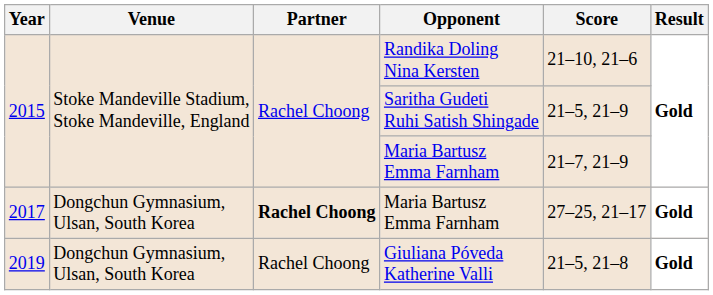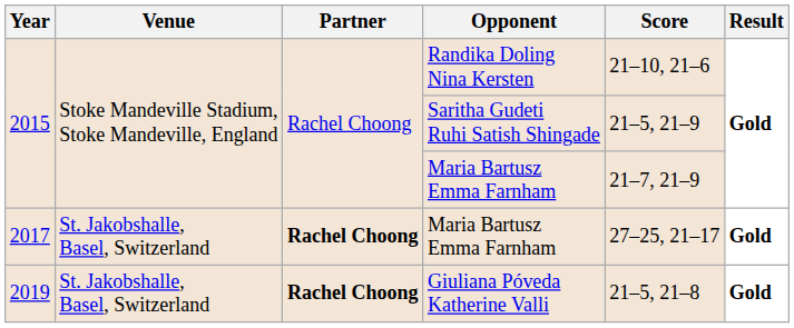2017 / Maria Bartusz Emma Farnham | Venue: Dongchun Gymnasium, Ulsan, South Korea -> St. Jakobshalle, Basel, Switzerland
Giuliana Póveda Katherine Valli | Venue: Dongchun Gymnasium, Ulsan, South Korea -> St. Jakobshalle, Basel, Switzerland
Giuliana Póveda Katherine Valli | Partner: normal -> bold
